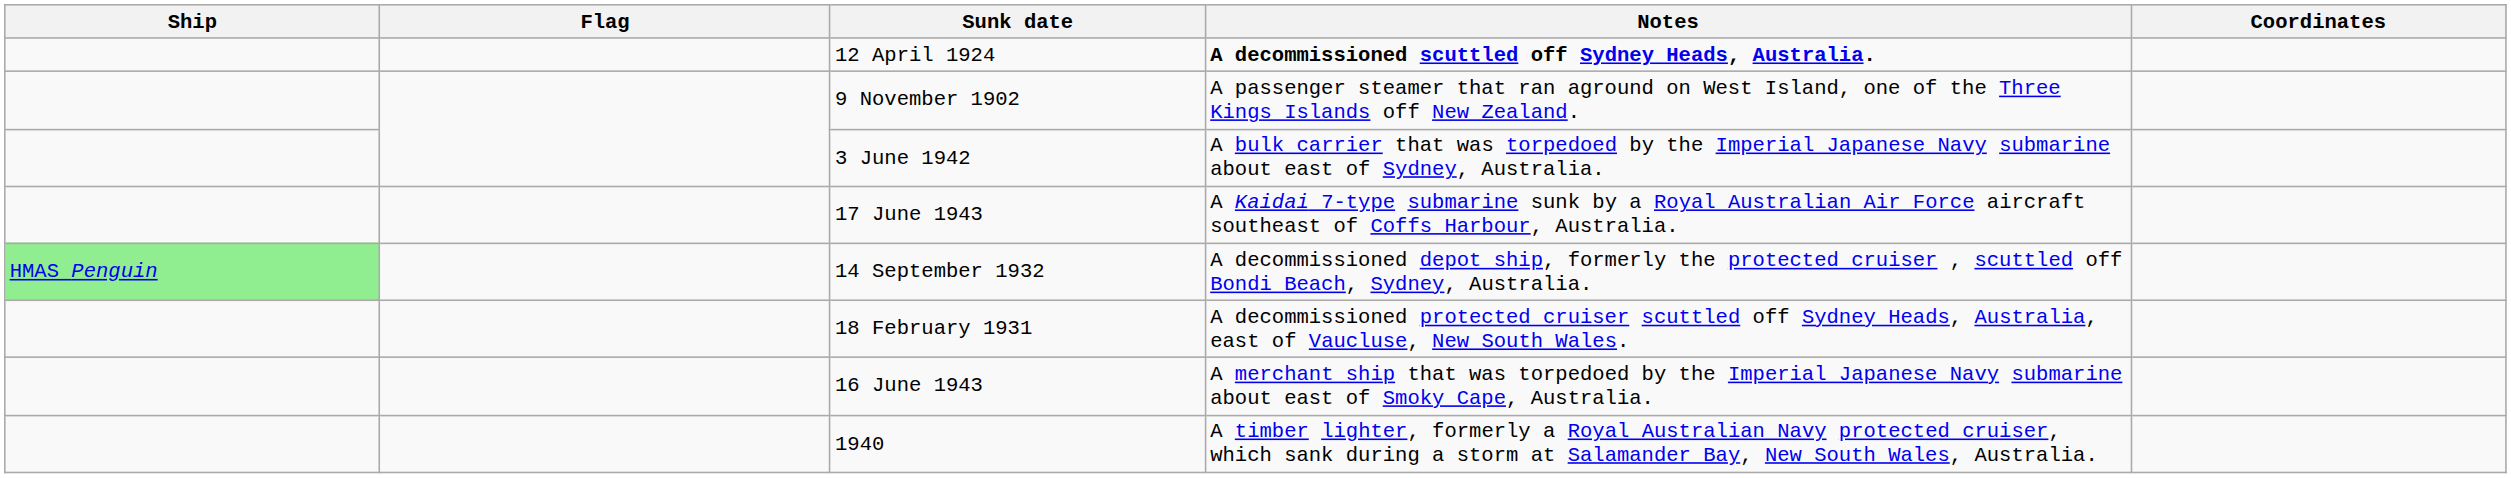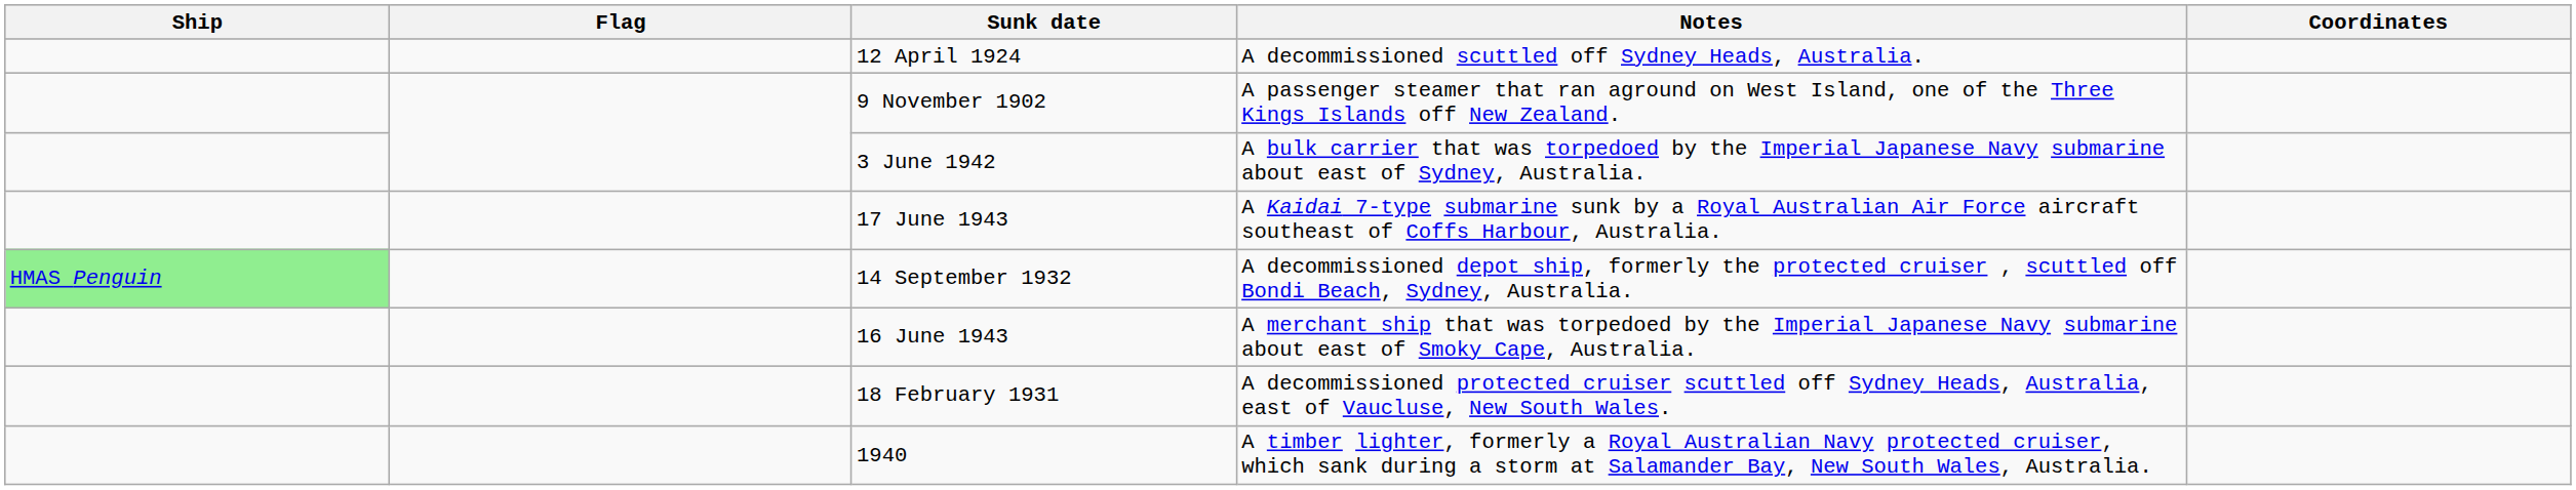12 April 1924 | Notes: bold -> normal
rows swapped: 18 February 1931 <-> 16 June 1943
